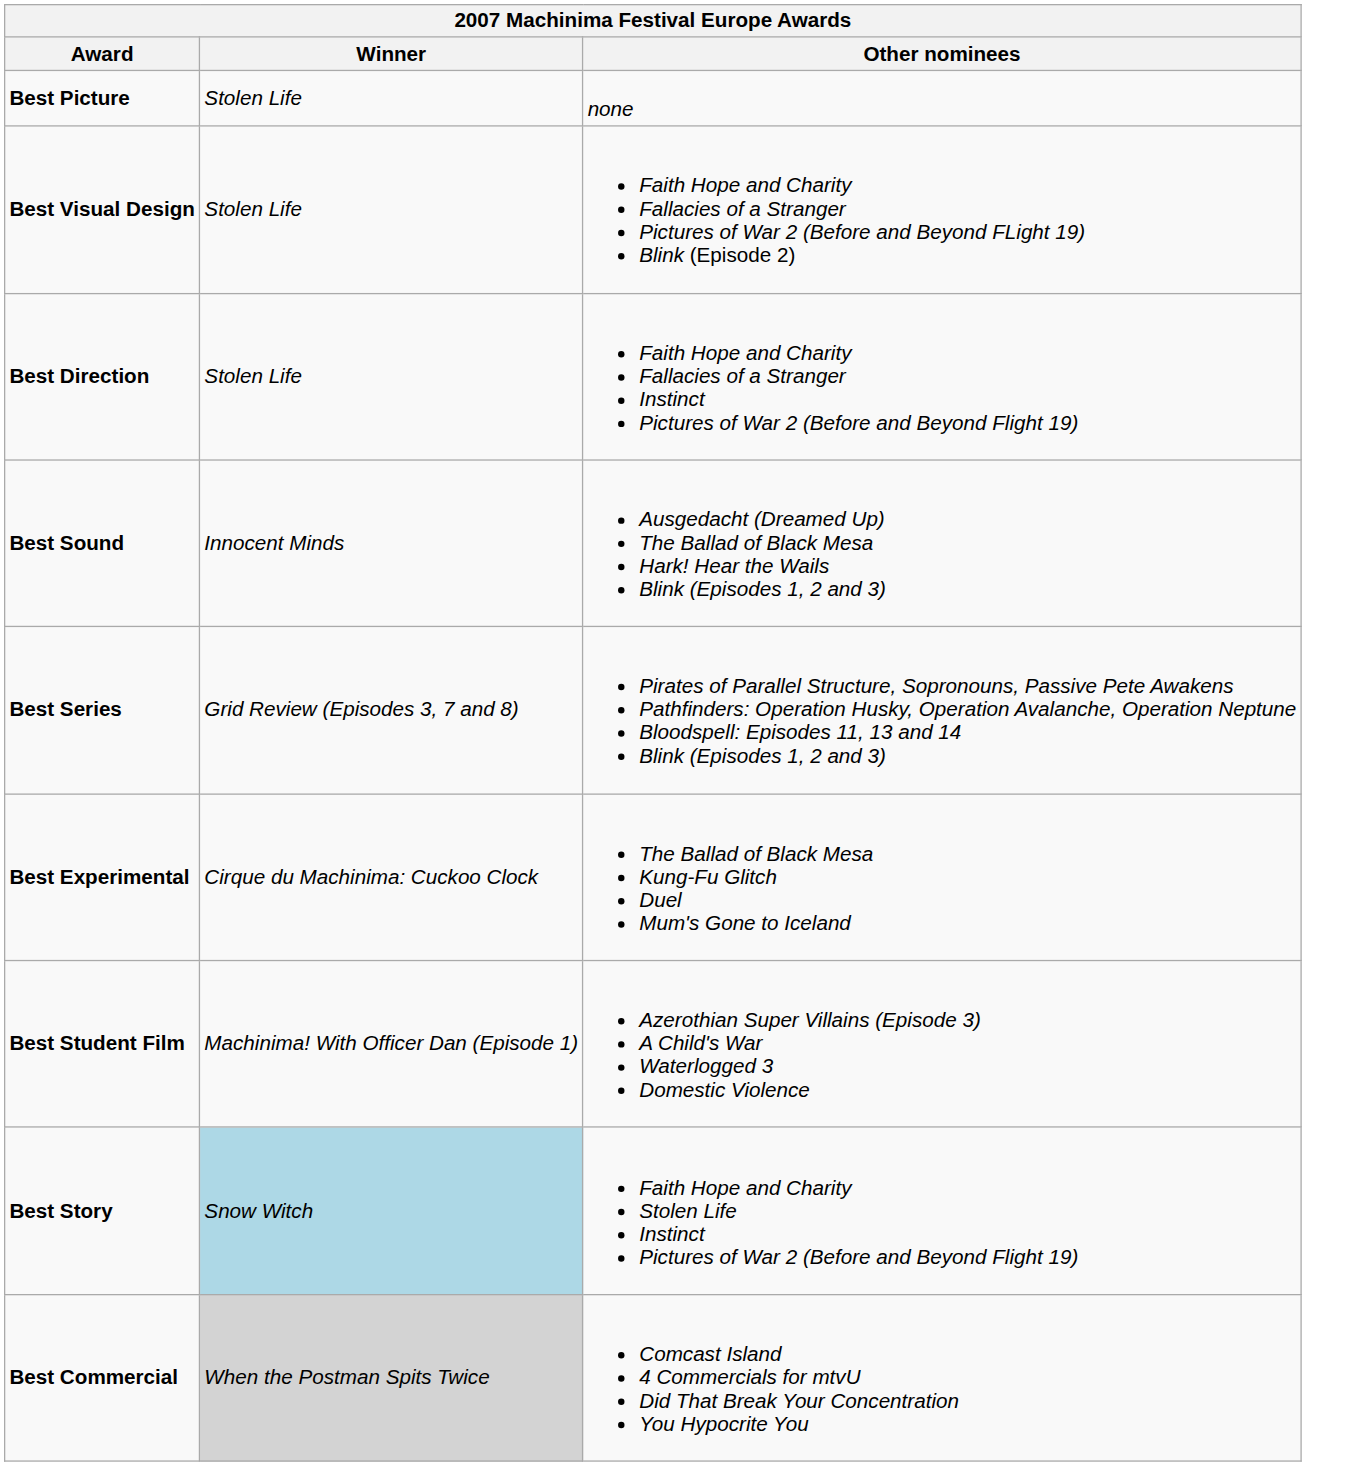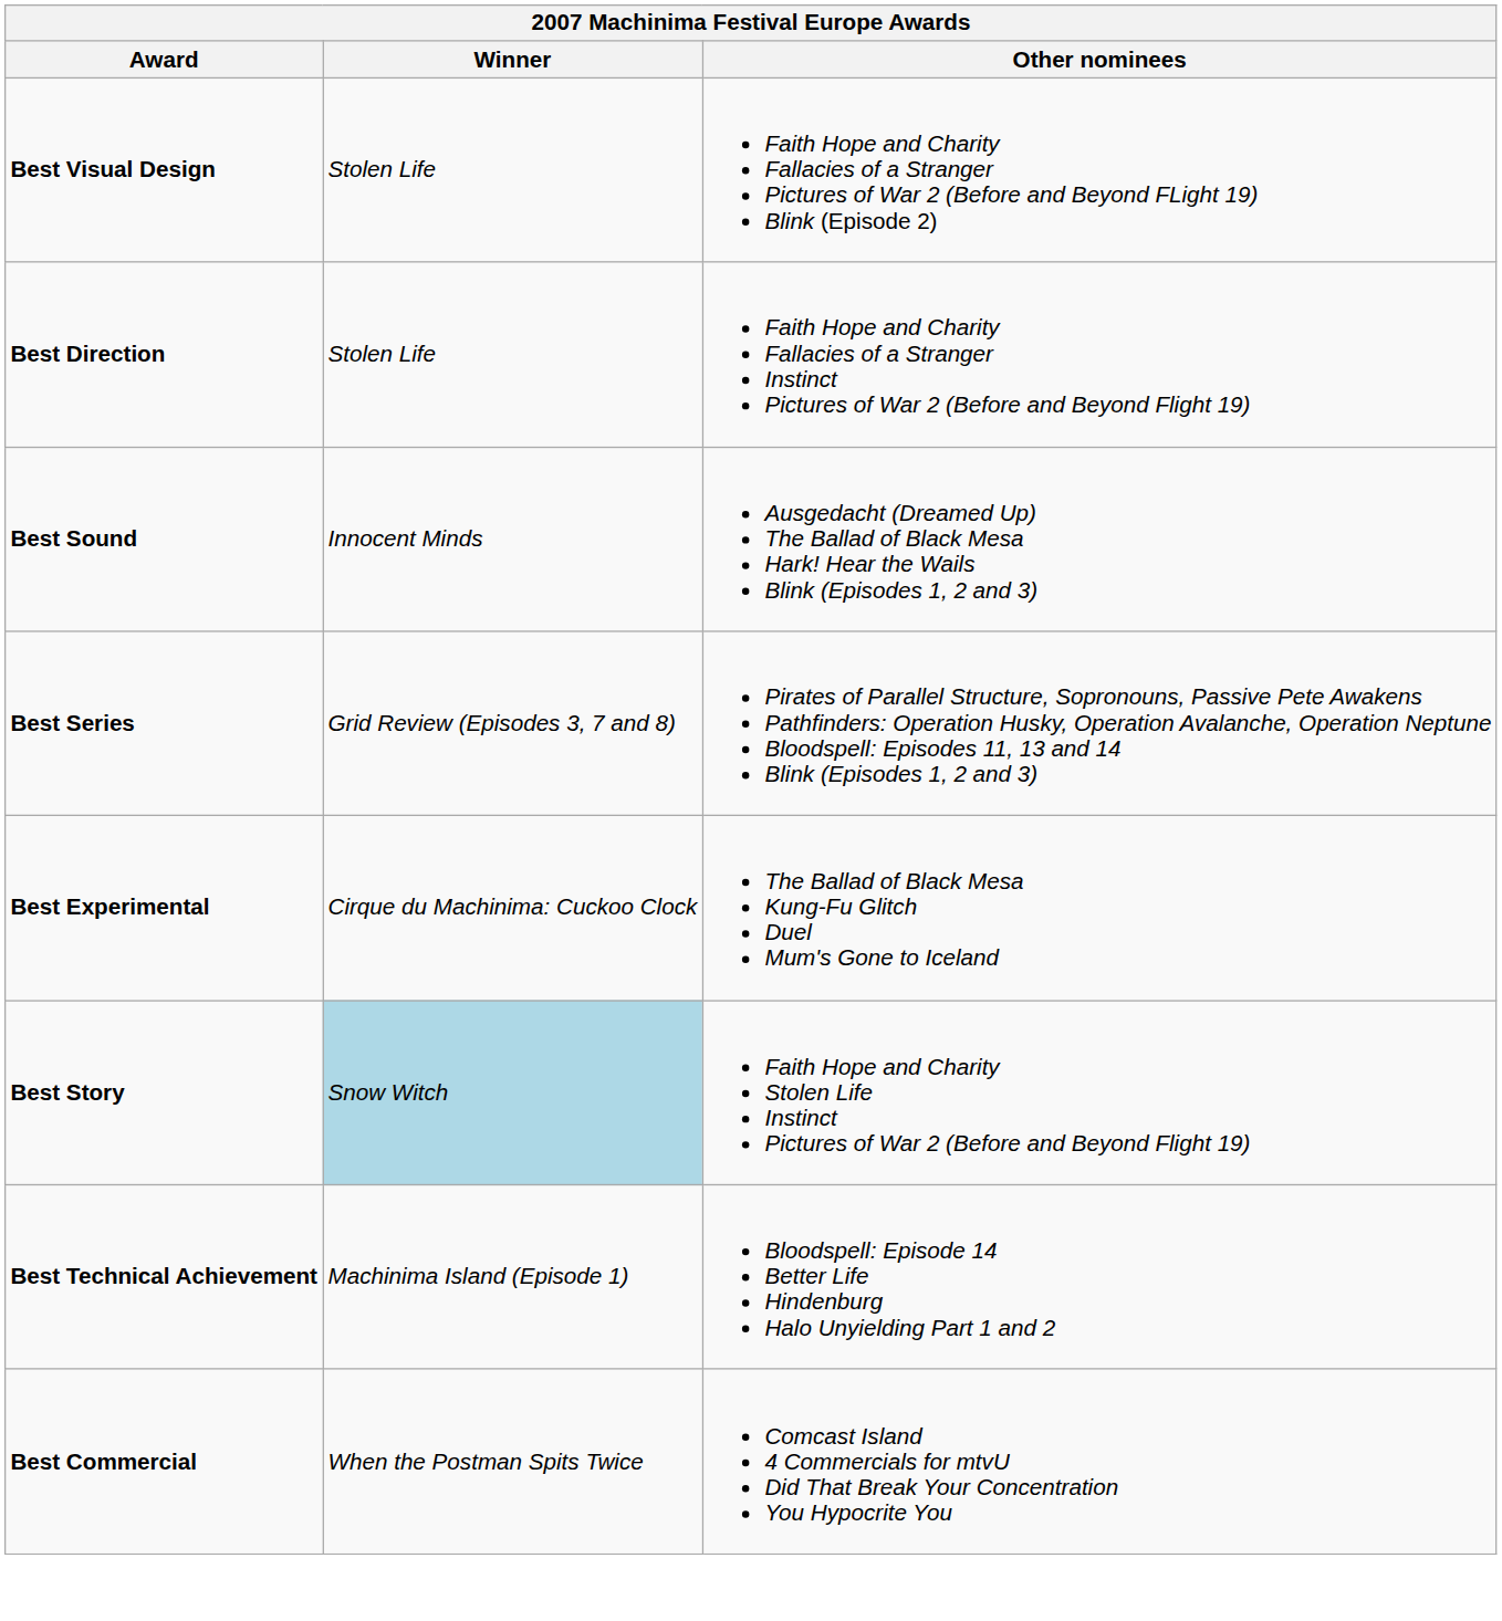- row: Best Picture | Stolen Life | none
- row: Best Student Film | Machinima! With Officer Dan (Episode 1) | Azerothian Super Villains (Episode 3) A Child's War Waterlogged 3 Domestic Violence
+ row: Best Technical Achievement | Machinima Island (Episode 1) | Bloodspell: Episode 14 Better Life Hindenburg Halo Unyielding Part 1 and 2
Best Commercial | Winner: lightgrey background -> no background
